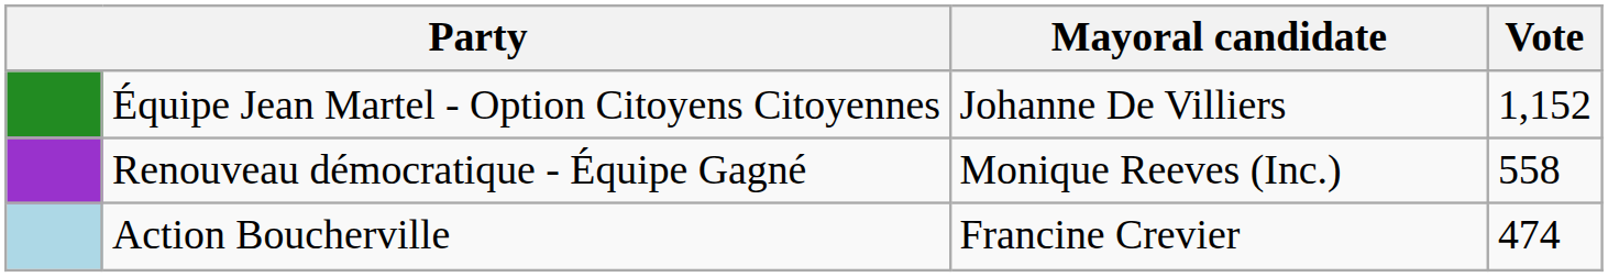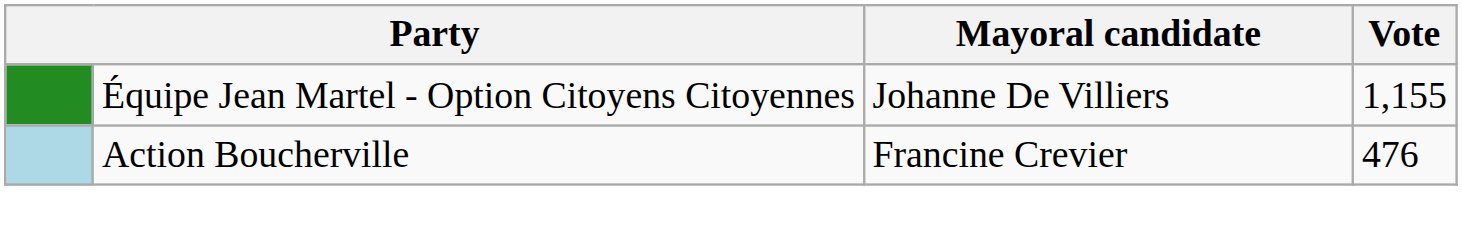Équipe Jean Martel - Option Citoyens Citoyennes | Vote: 1,152 -> 1,155
- row: Renouveau démocratique - Équipe Gagné | Monique Reeves (Inc.) | 558
Action Boucherville | Vote: 474 -> 476
